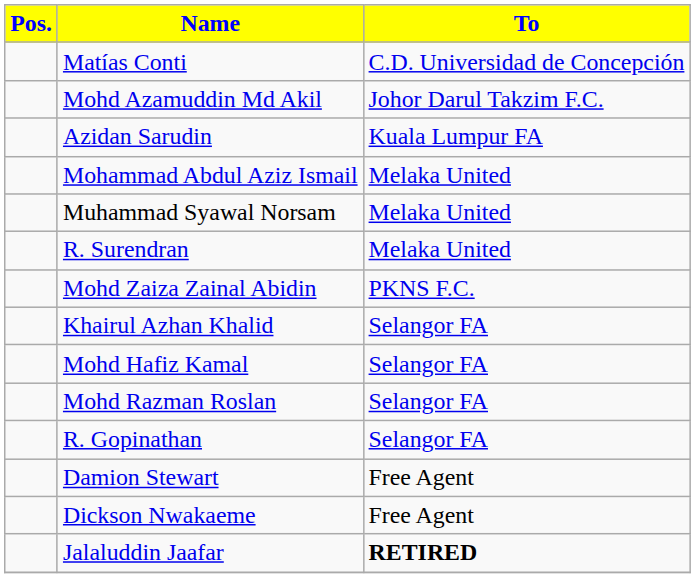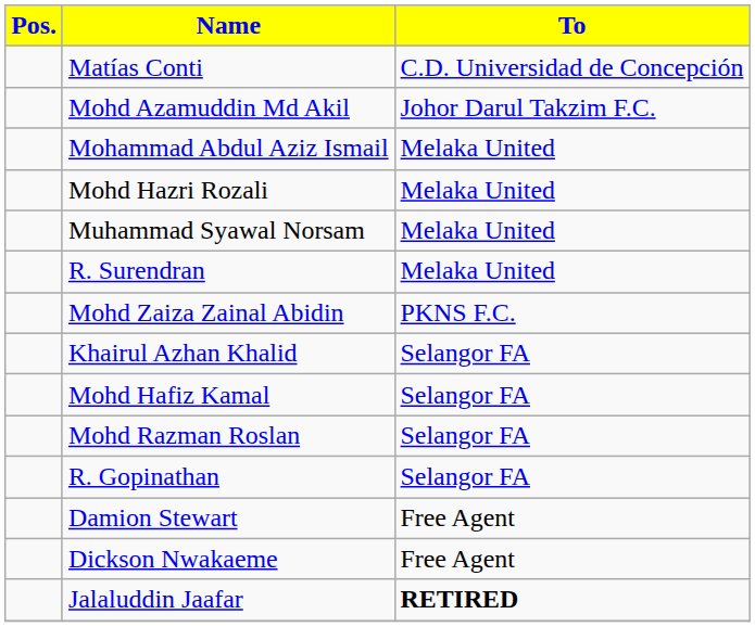- row: Azidan Sarudin | Kuala Lumpur FA
+ row: Mohd Hazri Rozali | Melaka United
